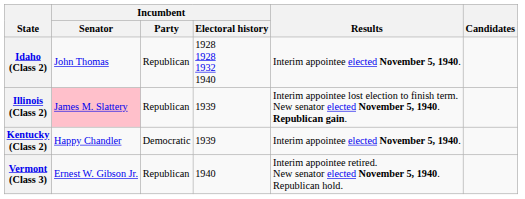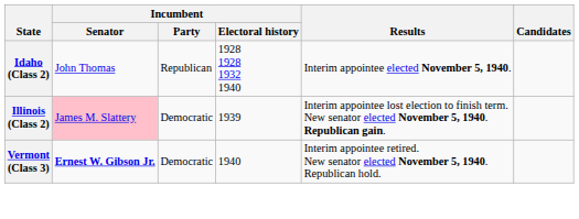Illinois (Class 2) | Incumbent / Party: Republican -> Democratic
- row: Kentucky (Class 2) | Happy Chandler | Democratic | 1939 | Interim appointee elected November 5, 1940.
Vermont (Class 3) | Incumbent / Senator: normal -> bold
Vermont (Class 3) | Incumbent / Party: Republican -> Democratic
